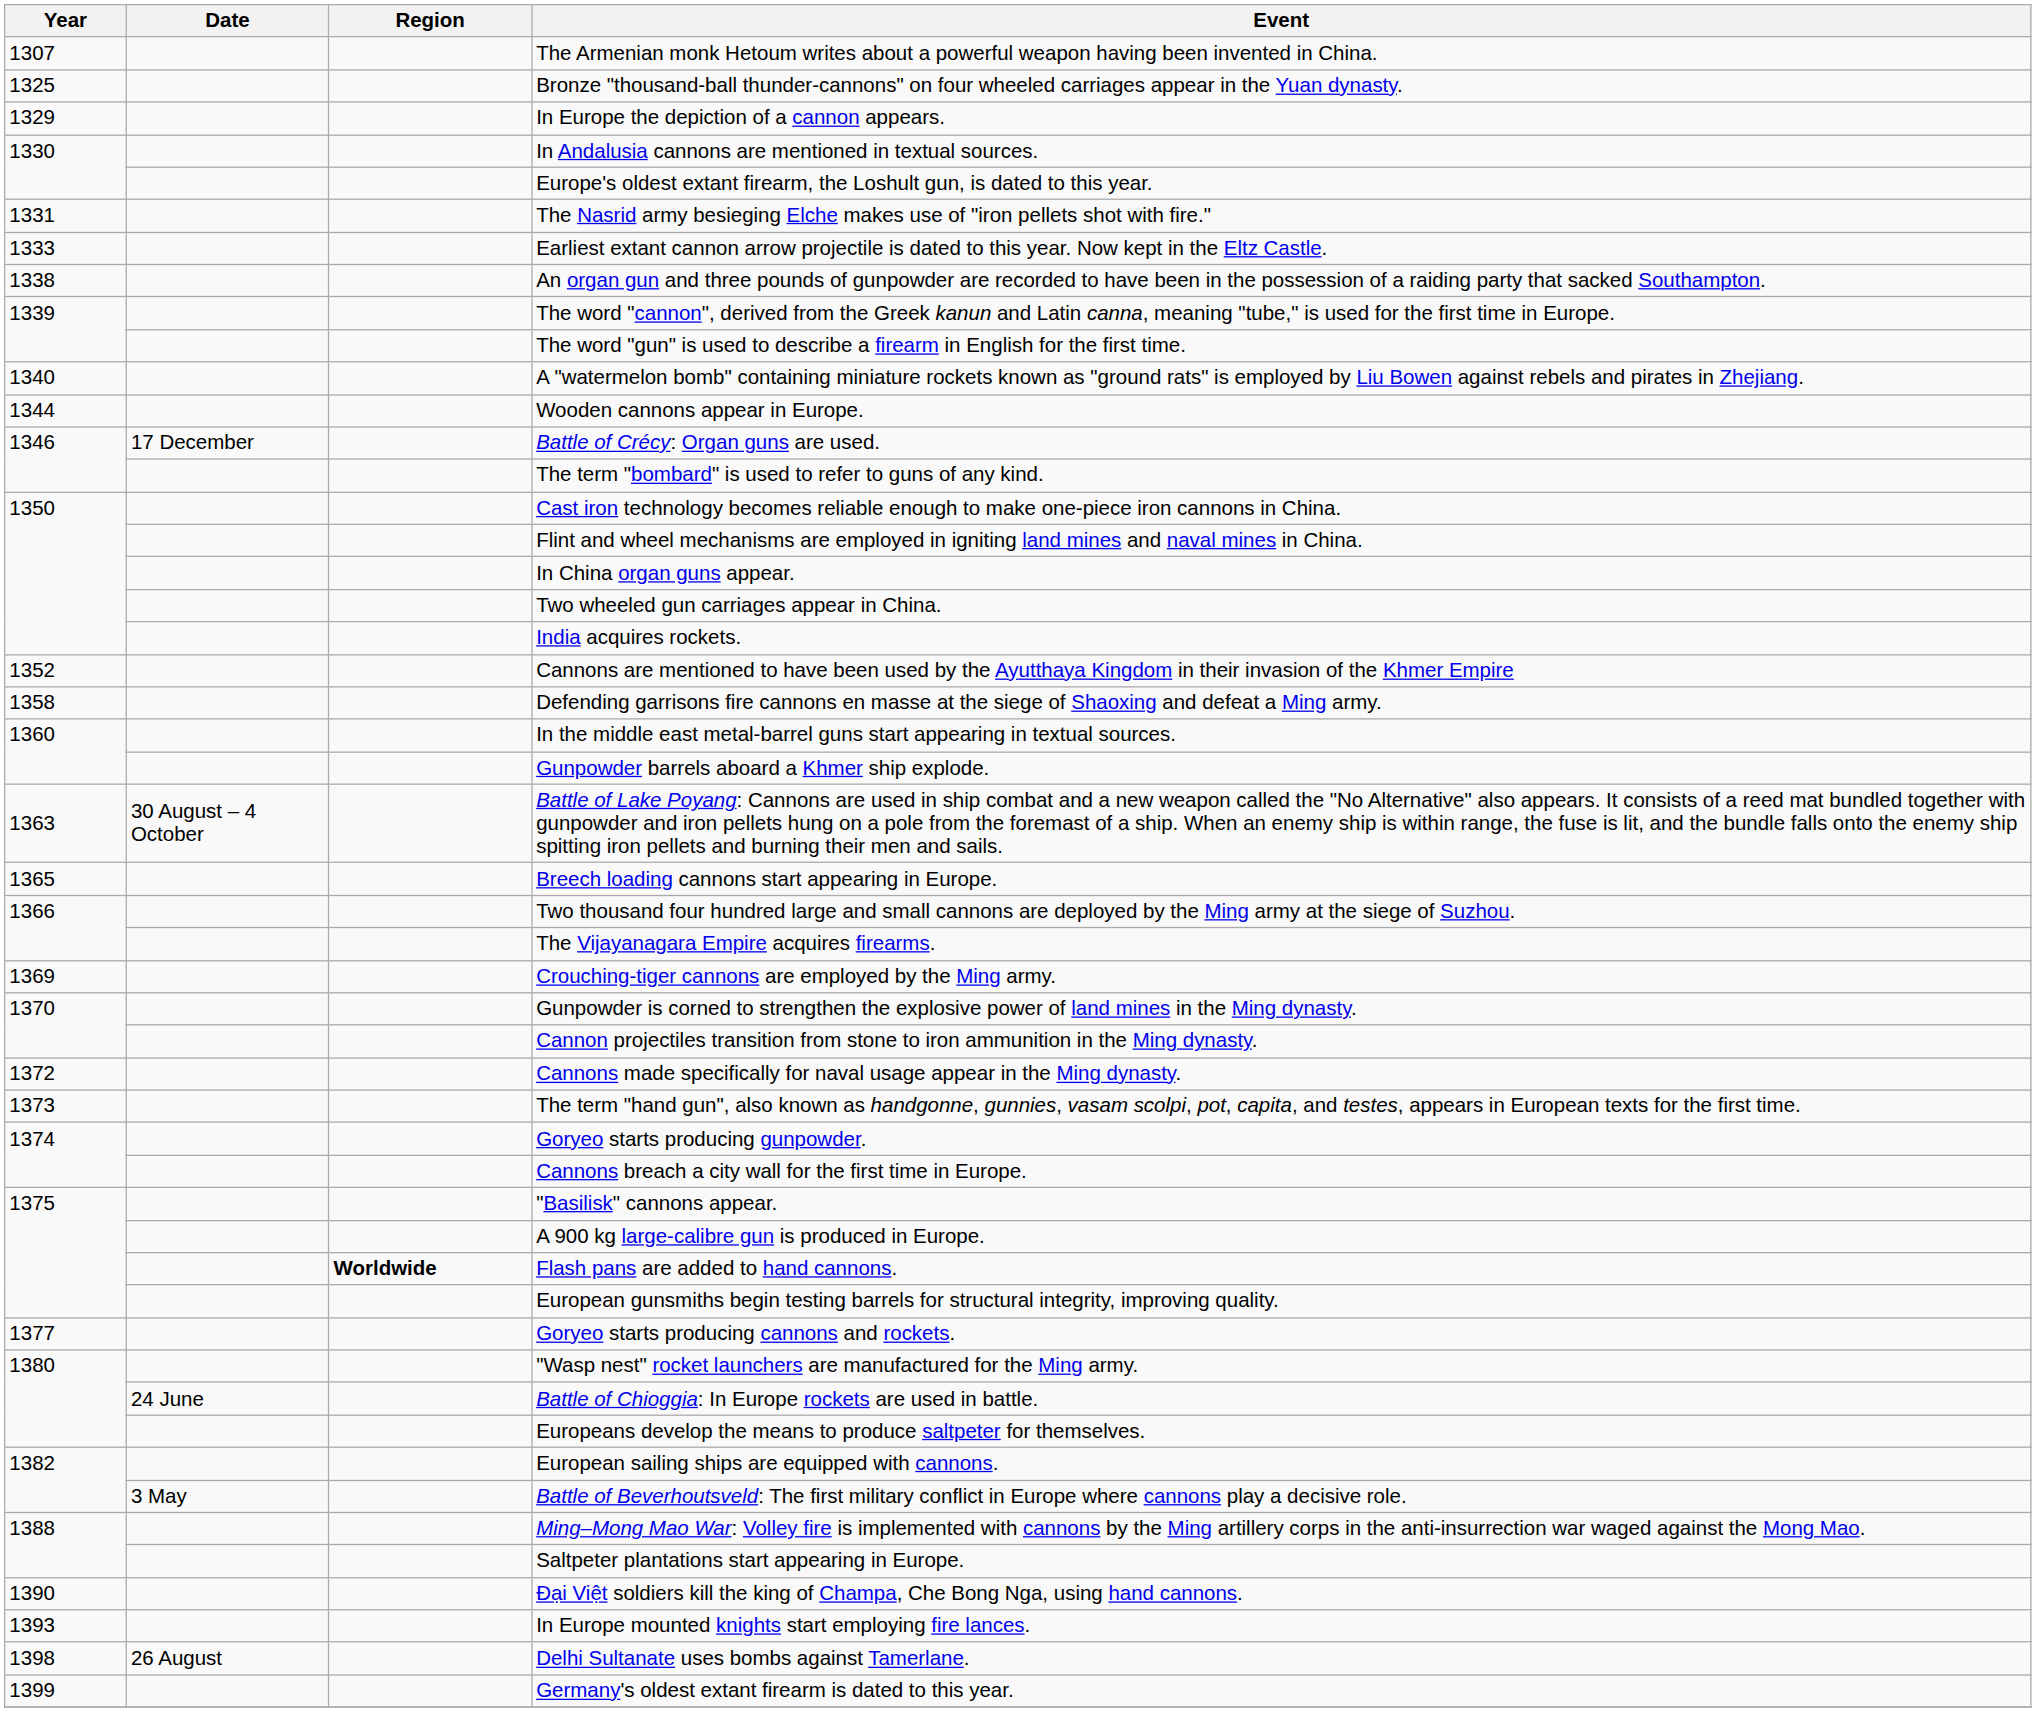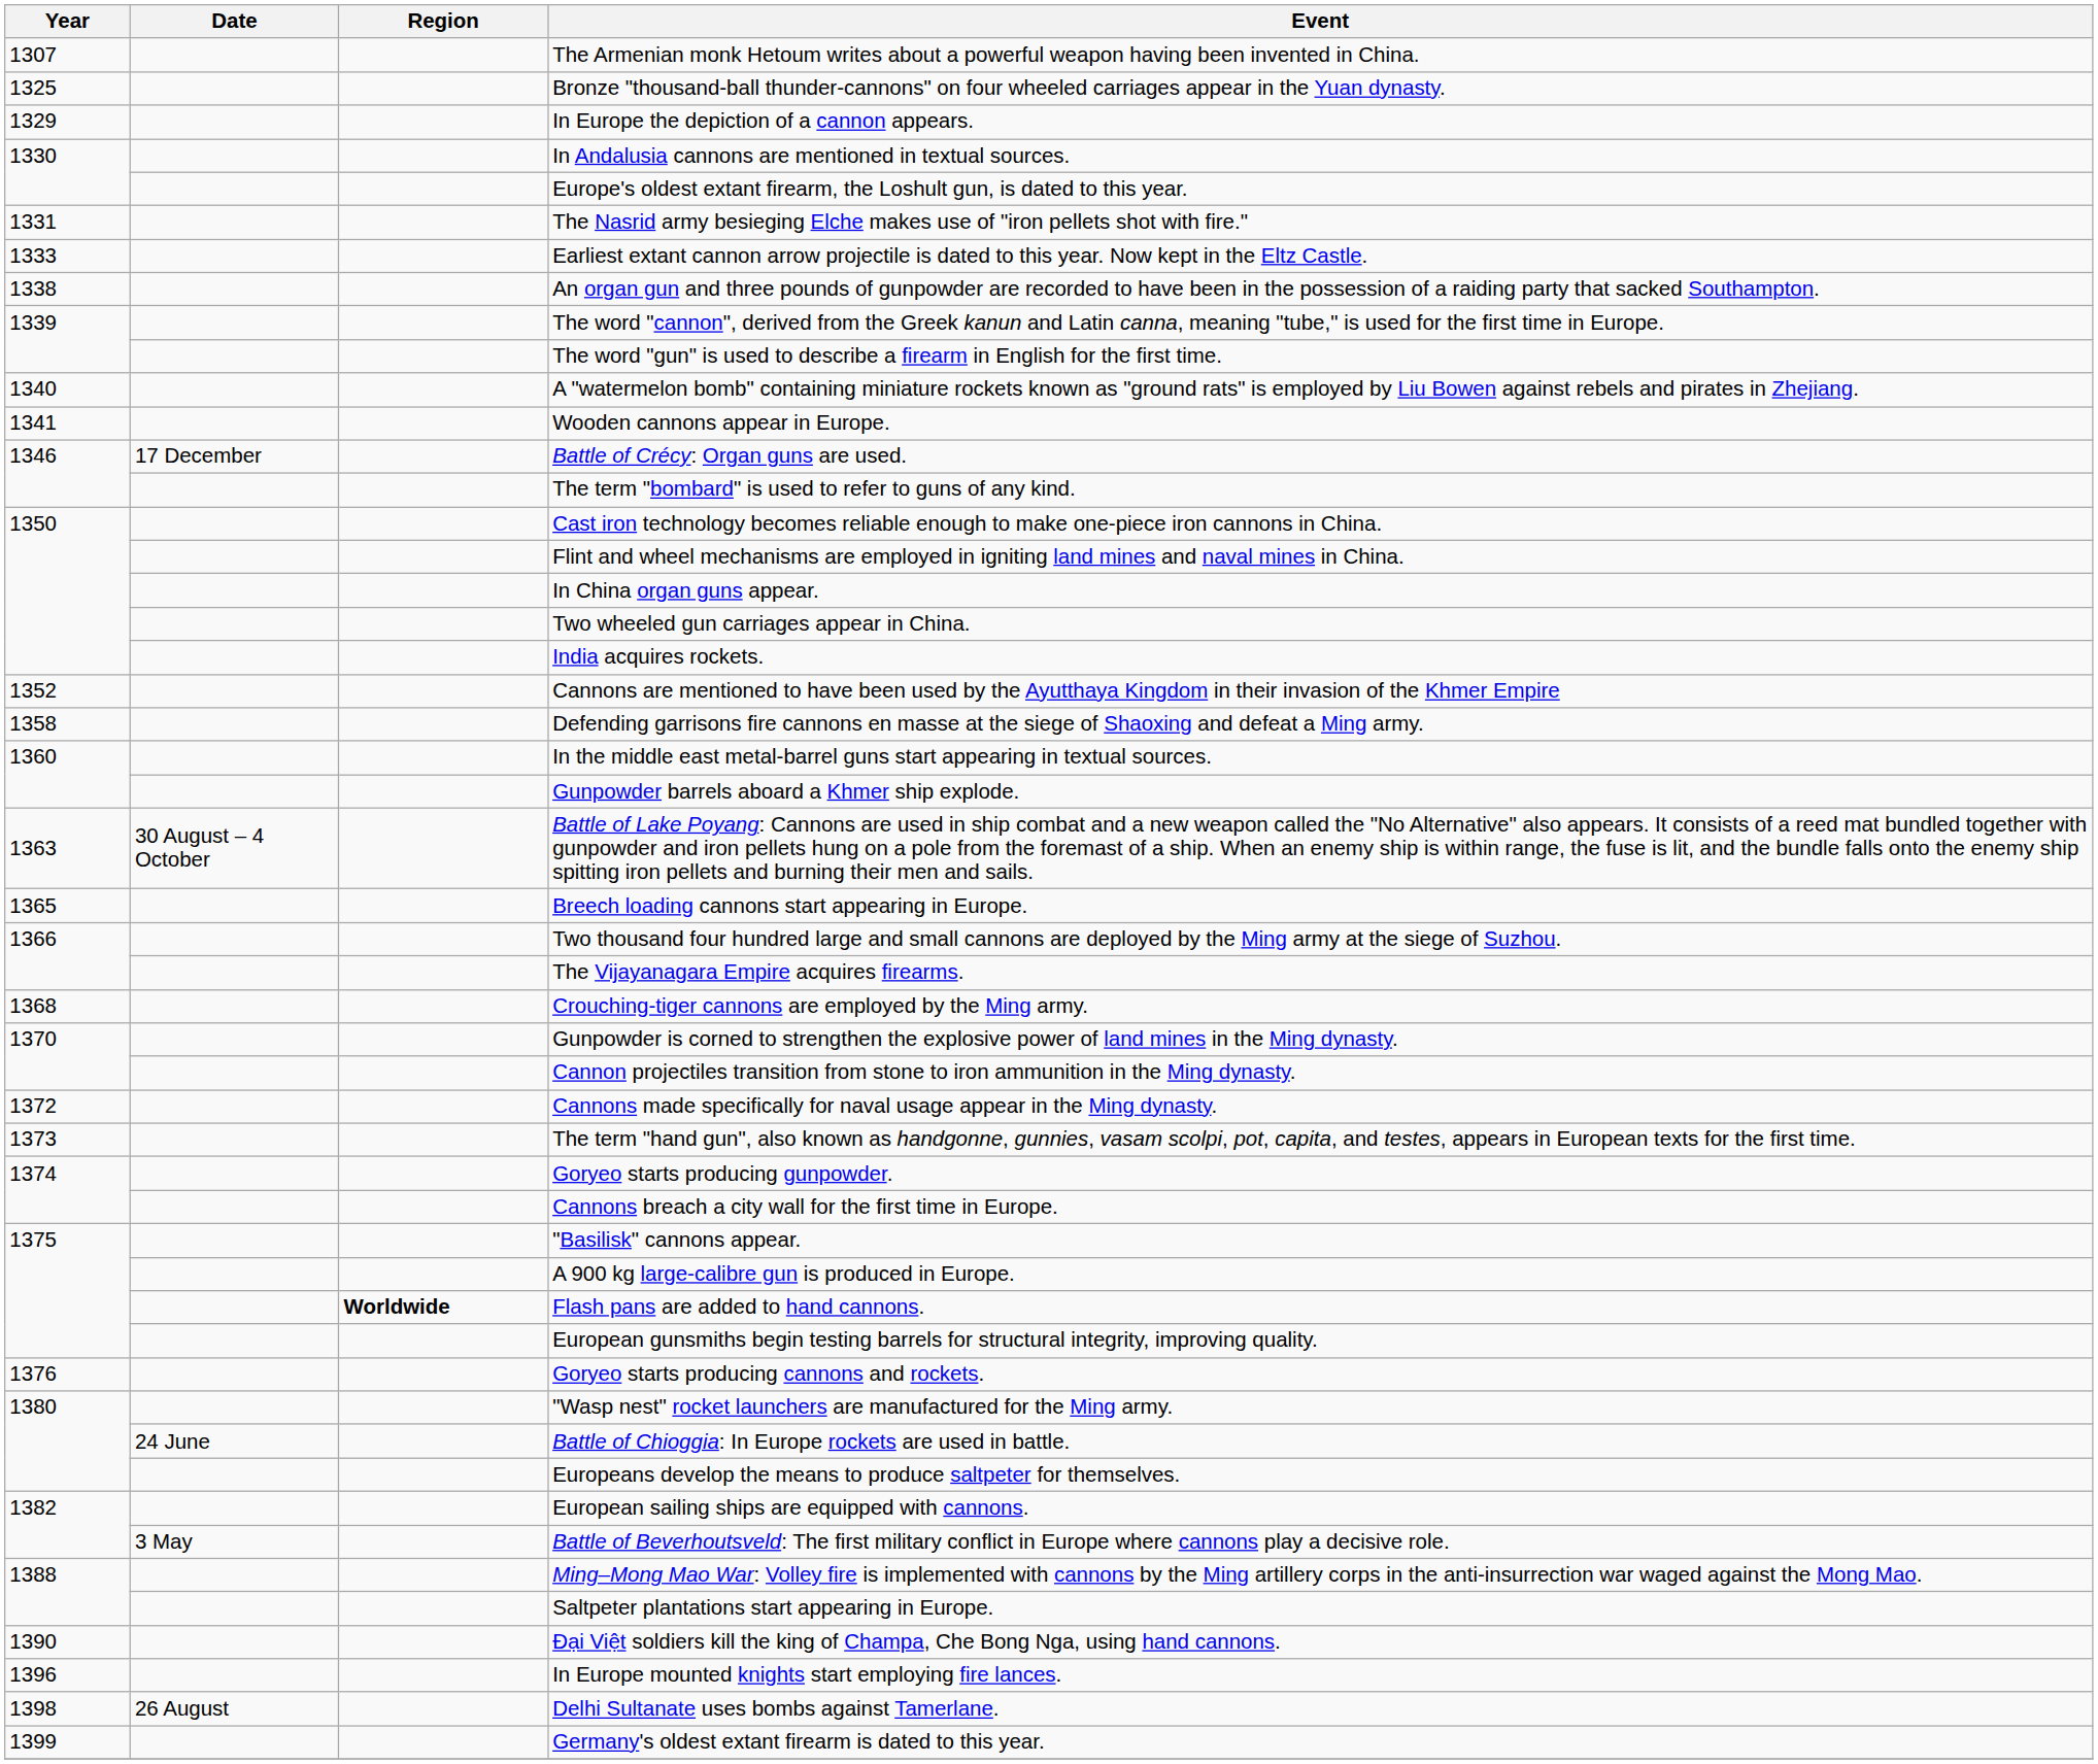Wooden cannons appear in Europe. | Year: 1344 -> 1341
Crouching-tiger cannons are employed by the Ming army. | Year: 1369 -> 1368
Goryeo starts producing cannons and rockets. | Year: 1377 -> 1376
In Europe mounted knights start employing fire lances. | Year: 1393 -> 1396
